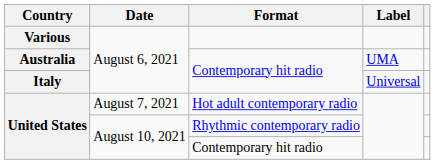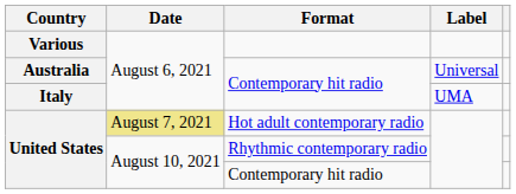Australia | Label: UMA -> Universal
Italy | Label: Universal -> UMA
United States / Hot adult contemporary radio | Date: no background -> khaki background
